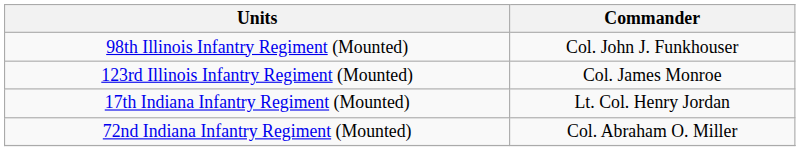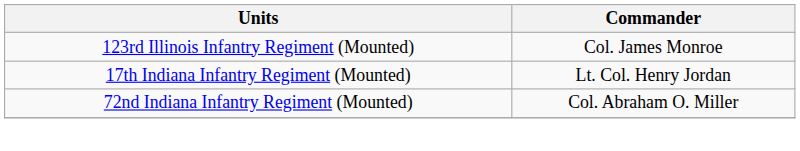- row: 98th Illinois Infantry Regiment (Mounted) | Col. John J. Funkhouser
